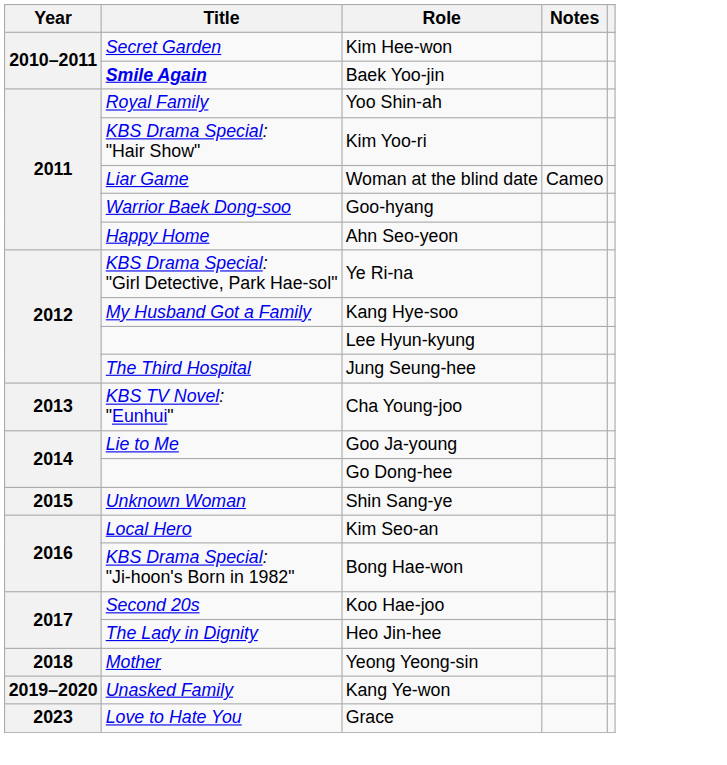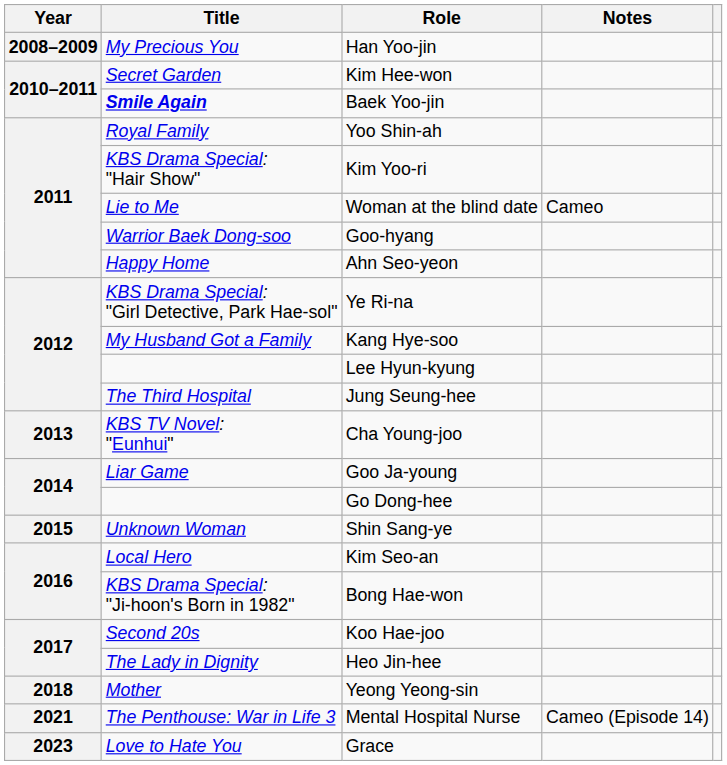+ row: 2008–2009 | My Precious You | Han Yoo-jin
Woman at the blind date | Title: Liar Game -> Lie to Me
Goo Ja-young | Title: Lie to Me -> Liar Game
- row: 2019–2020 | Unasked Family | Kang Ye-won
+ row: 2021 | The Penthouse: War in Life 3 | Mental Hospital Nurse | Cameo (Episode 14)
